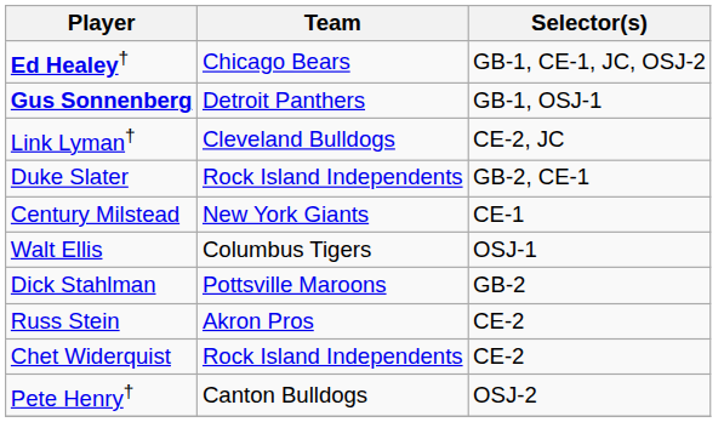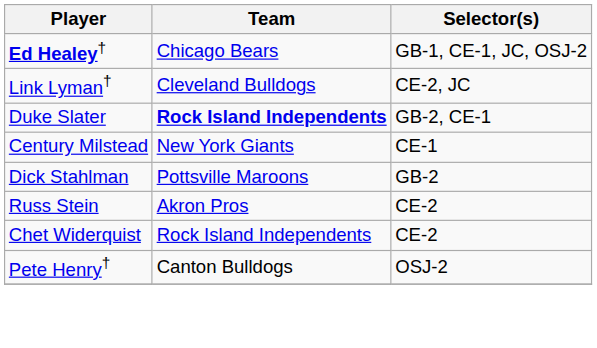- row: Gus Sonnenberg | Detroit Panthers | GB-1, OSJ-1
Duke Slater | Team: normal -> bold
- row: Walt Ellis | Columbus Tigers | OSJ-1
